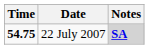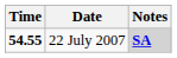22 July 2007 | Time: 54.75 -> 54.55
